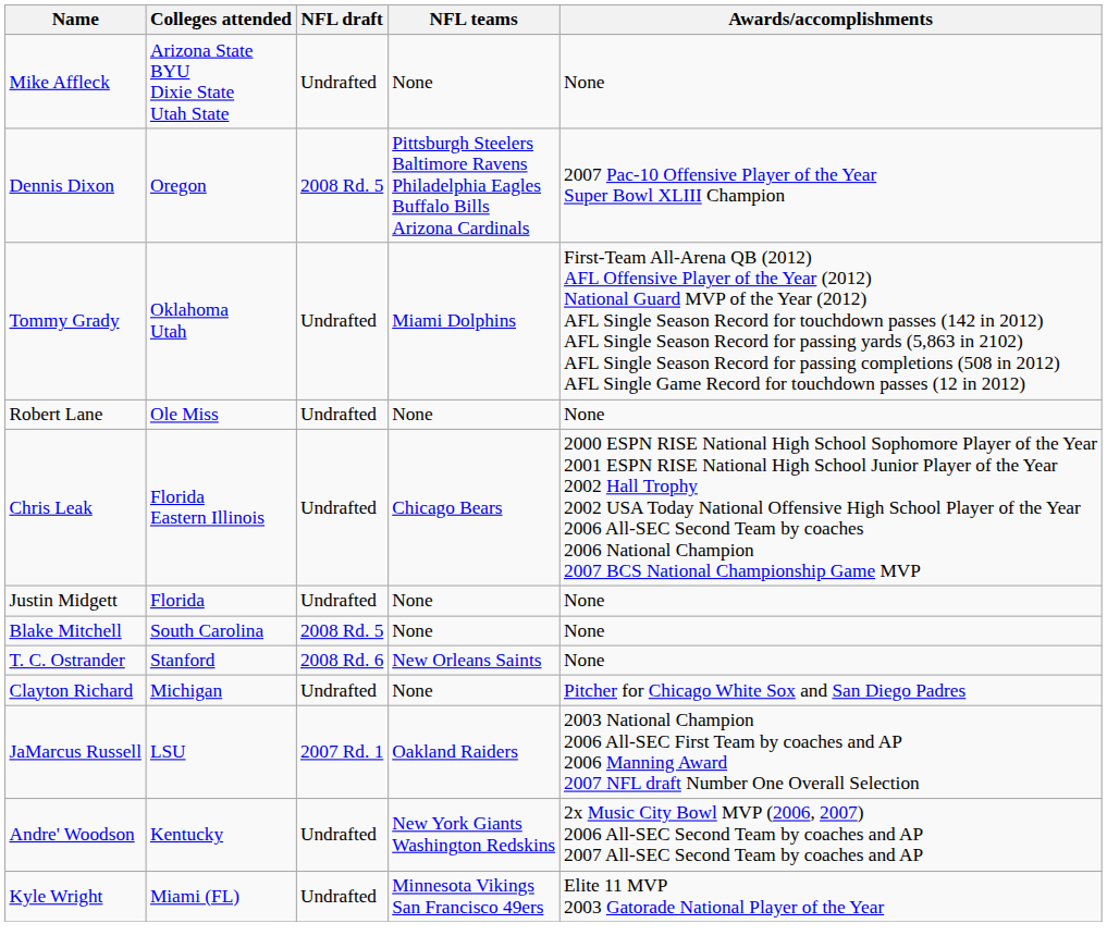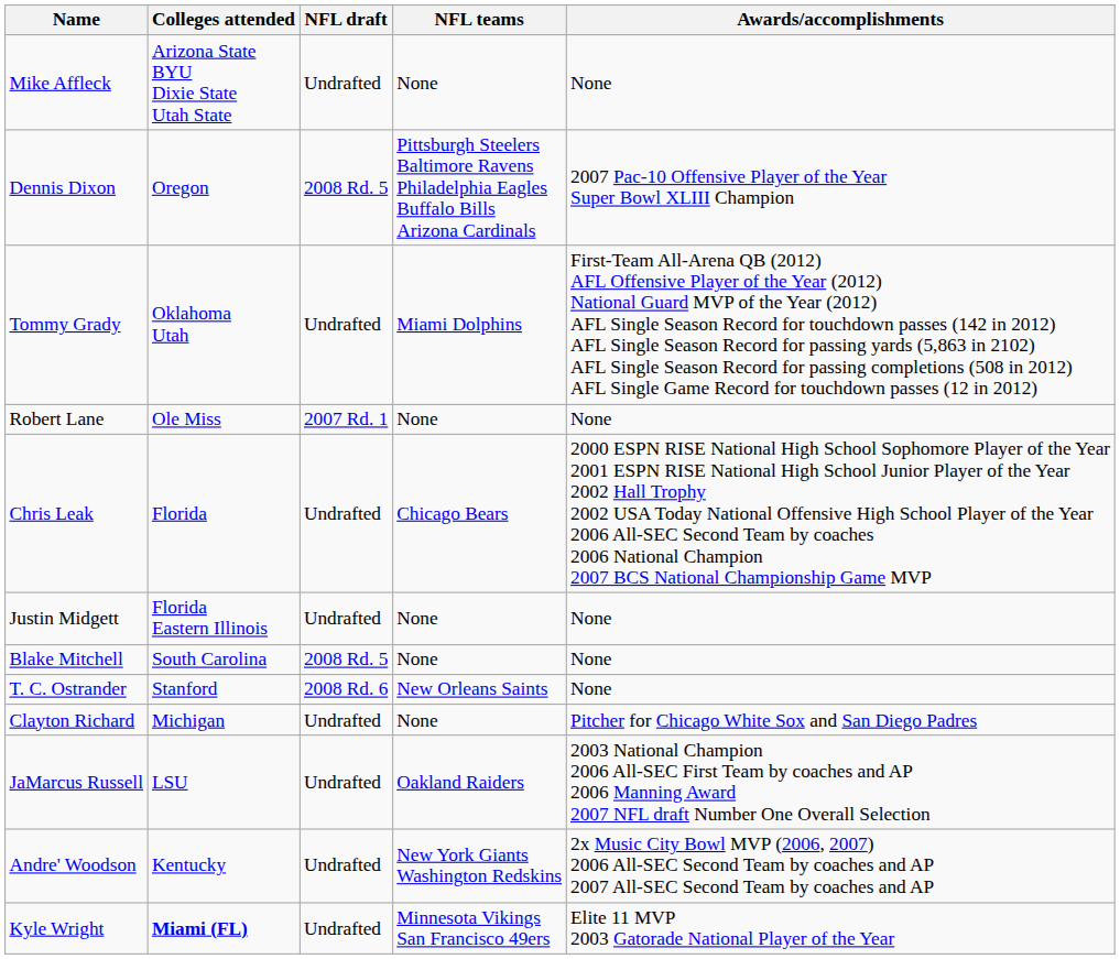Robert Lane | NFL draft: Undrafted -> 2007 Rd. 1
Chris Leak | Colleges attended: Florida Eastern Illinois -> Florida
Justin Midgett | Colleges attended: Florida -> Florida Eastern Illinois
JaMarcus Russell | NFL draft: 2007 Rd. 1 -> Undrafted
Kyle Wright | Colleges attended: normal -> bold
